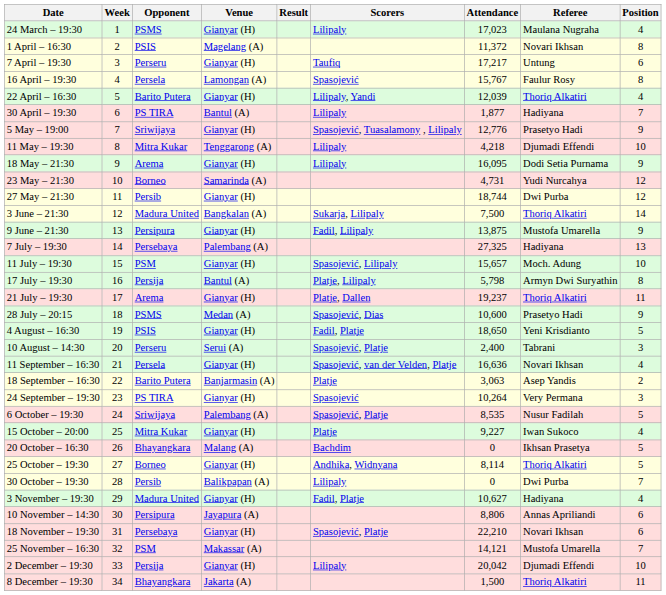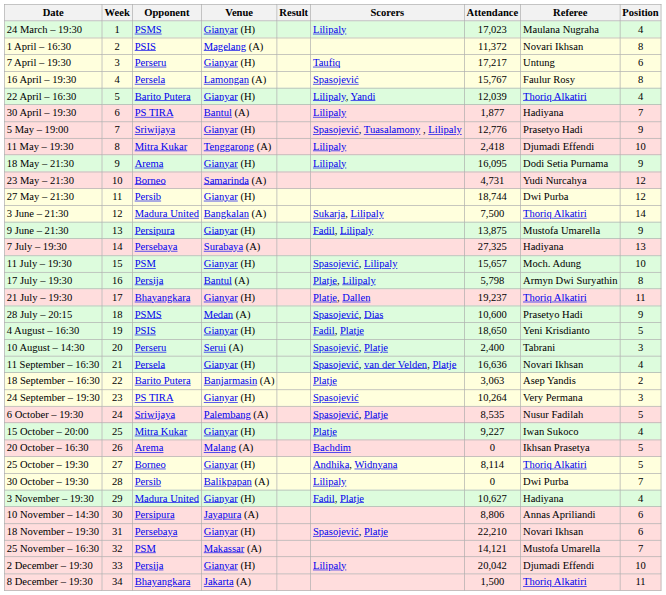11 May – 19:30 | Attendance: 4,218 -> 2,418
7 July – 19:30 | Venue: Palembang (A) -> Surabaya (A)
21 July – 19:30 | Opponent: Arema -> Bhayangkara
20 October – 16:30 | Opponent: Bhayangkara -> Arema
